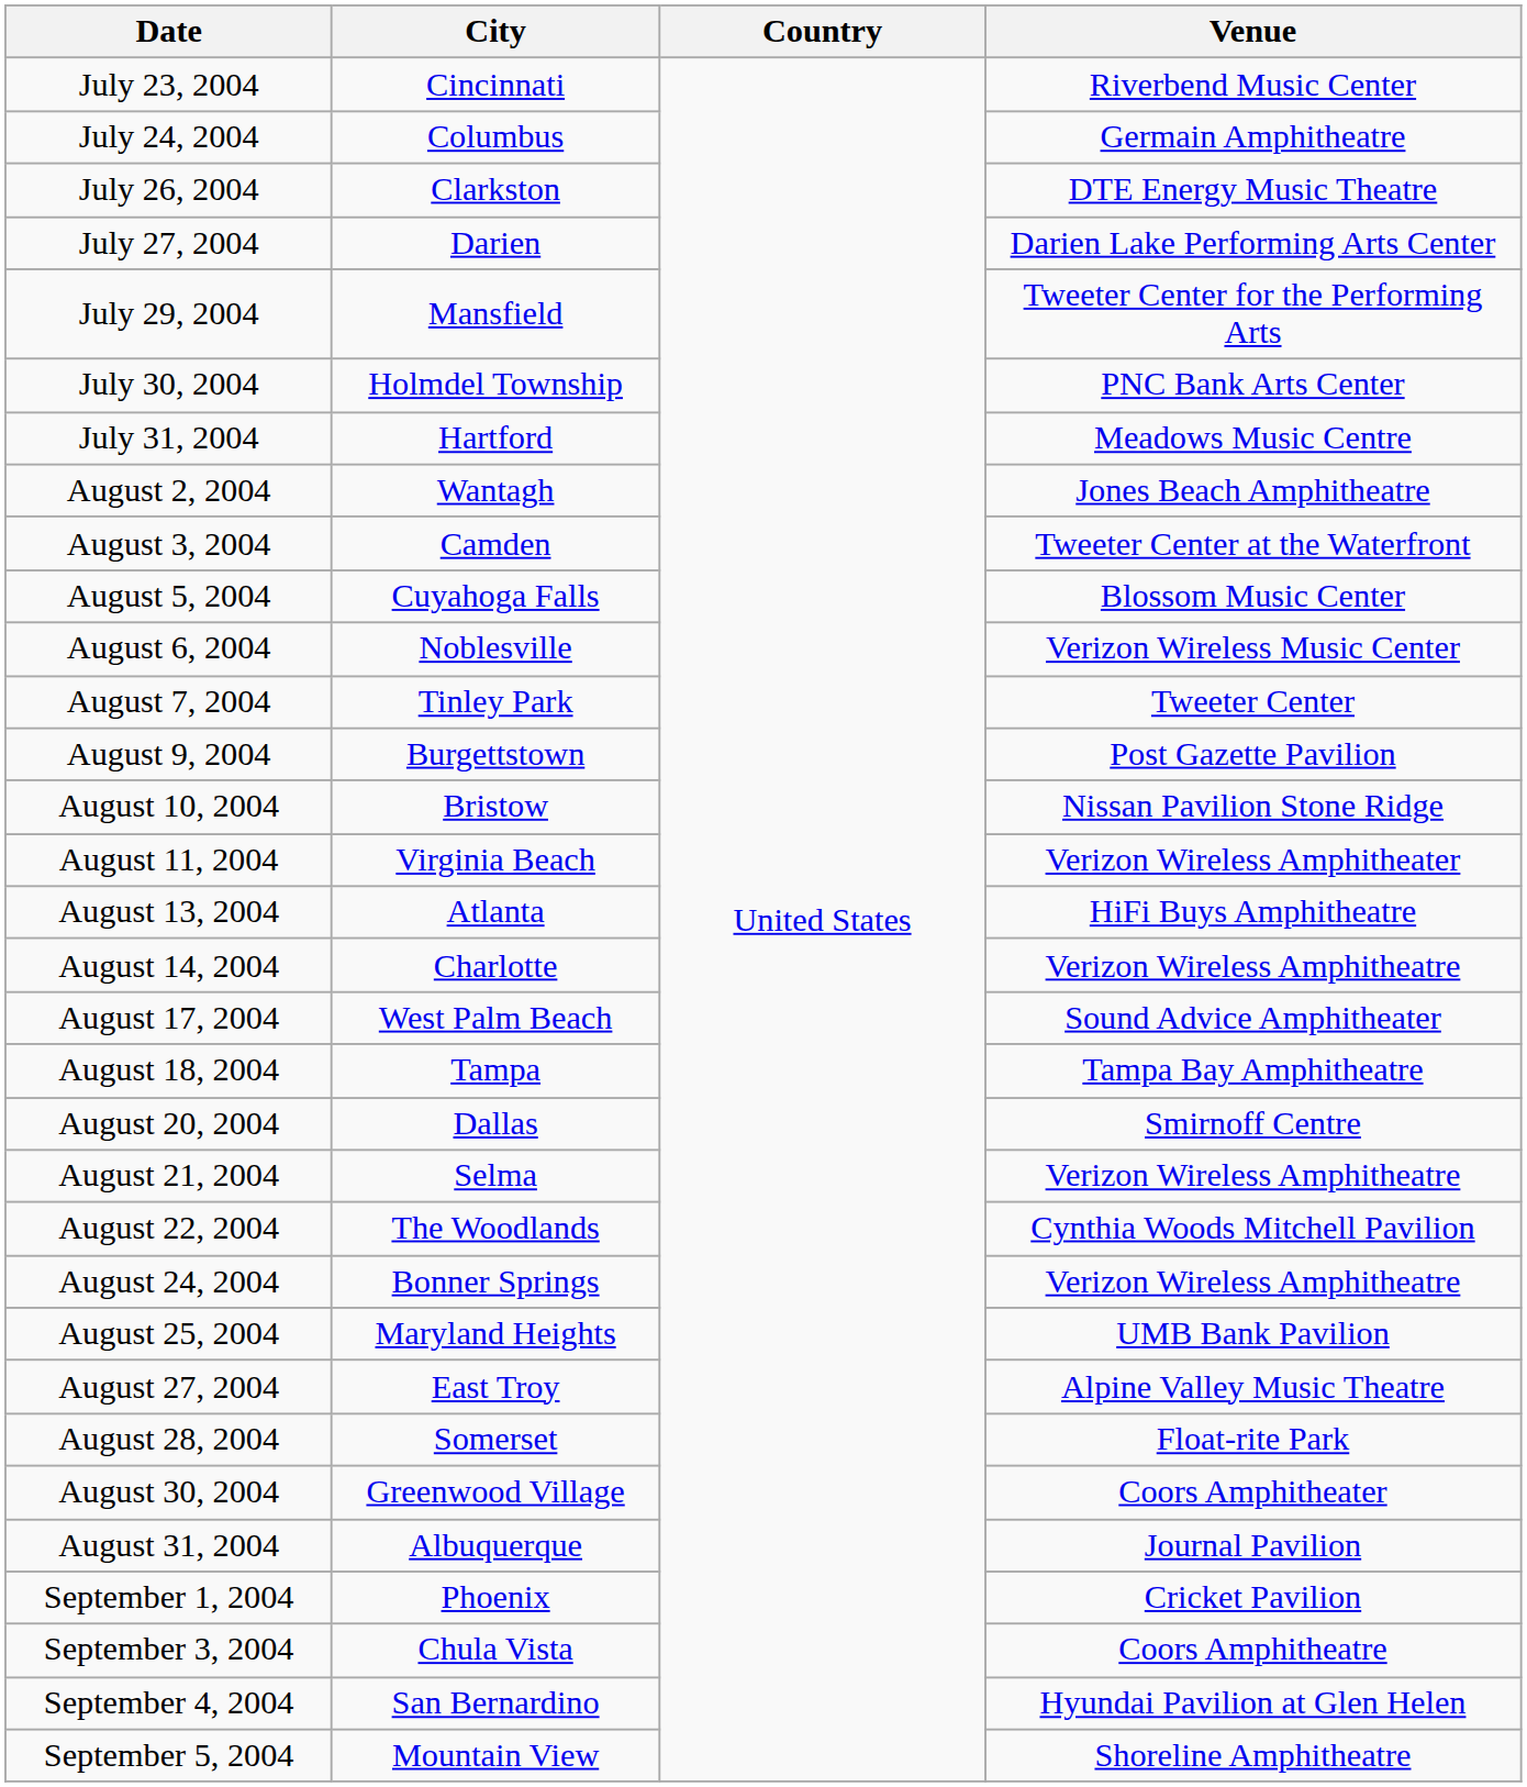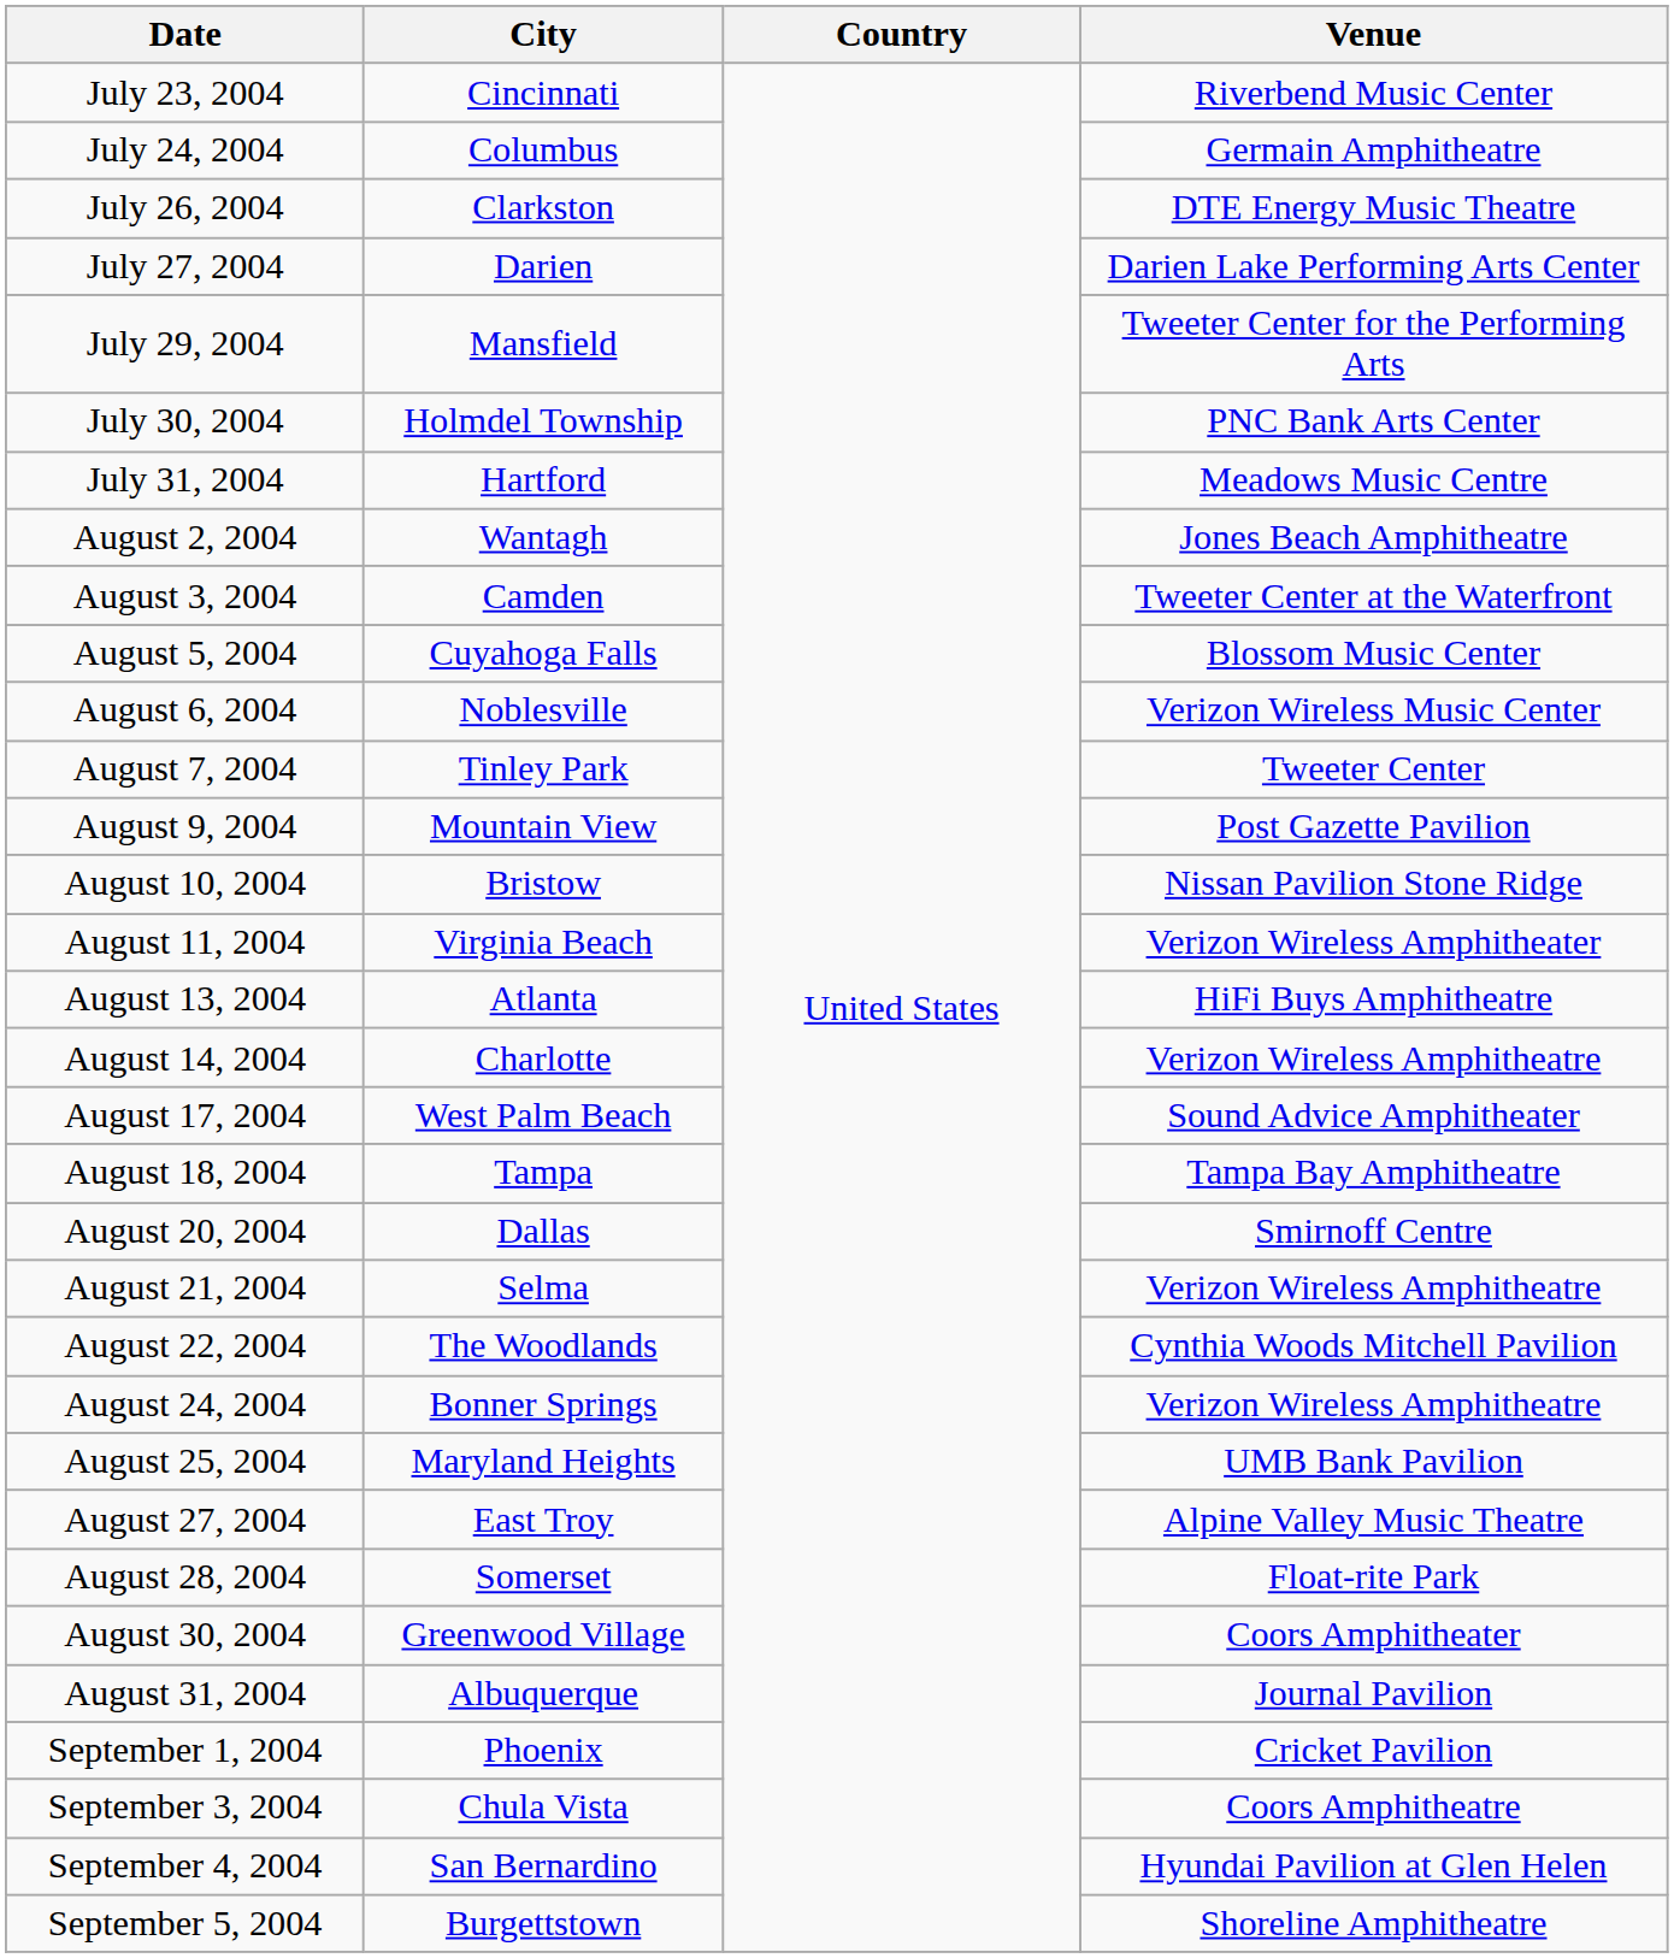August 9, 2004 | City: Burgettstown -> Mountain View
September 5, 2004 | City: Mountain View -> Burgettstown
